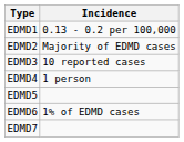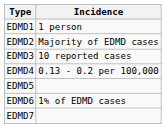EDMD1 | Incidence: 0.13 - 0.2 per 100,000 -> 1 person
EDMD4 | Incidence: 1 person -> 0.13 - 0.2 per 100,000
